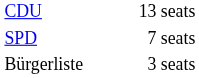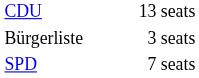rows swapped: SPD <-> Bürgerliste
